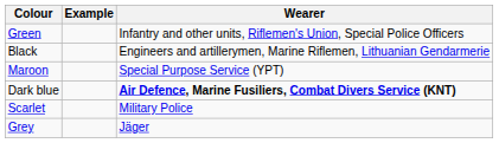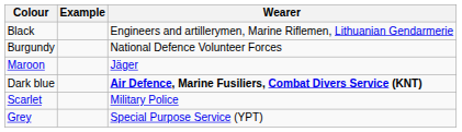- row: Green | Infantry and other units, Riflemen's Union, Special Police Officers
+ row: Burgundy | National Defence Volunteer Forces
Maroon | Wearer: Special Purpose Service (YPT) -> Jäger
Grey | Wearer: Jäger -> Special Purpose Service (YPT)
